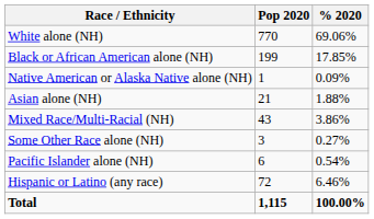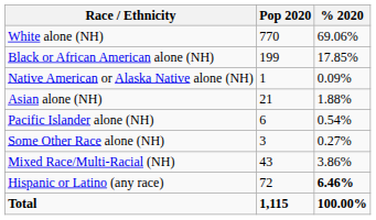rows swapped: Pacific Islander alone (NH) <-> Mixed Race/Multi-Racial (NH)
Hispanic or Latino (any race) | % 2020: normal -> bold
